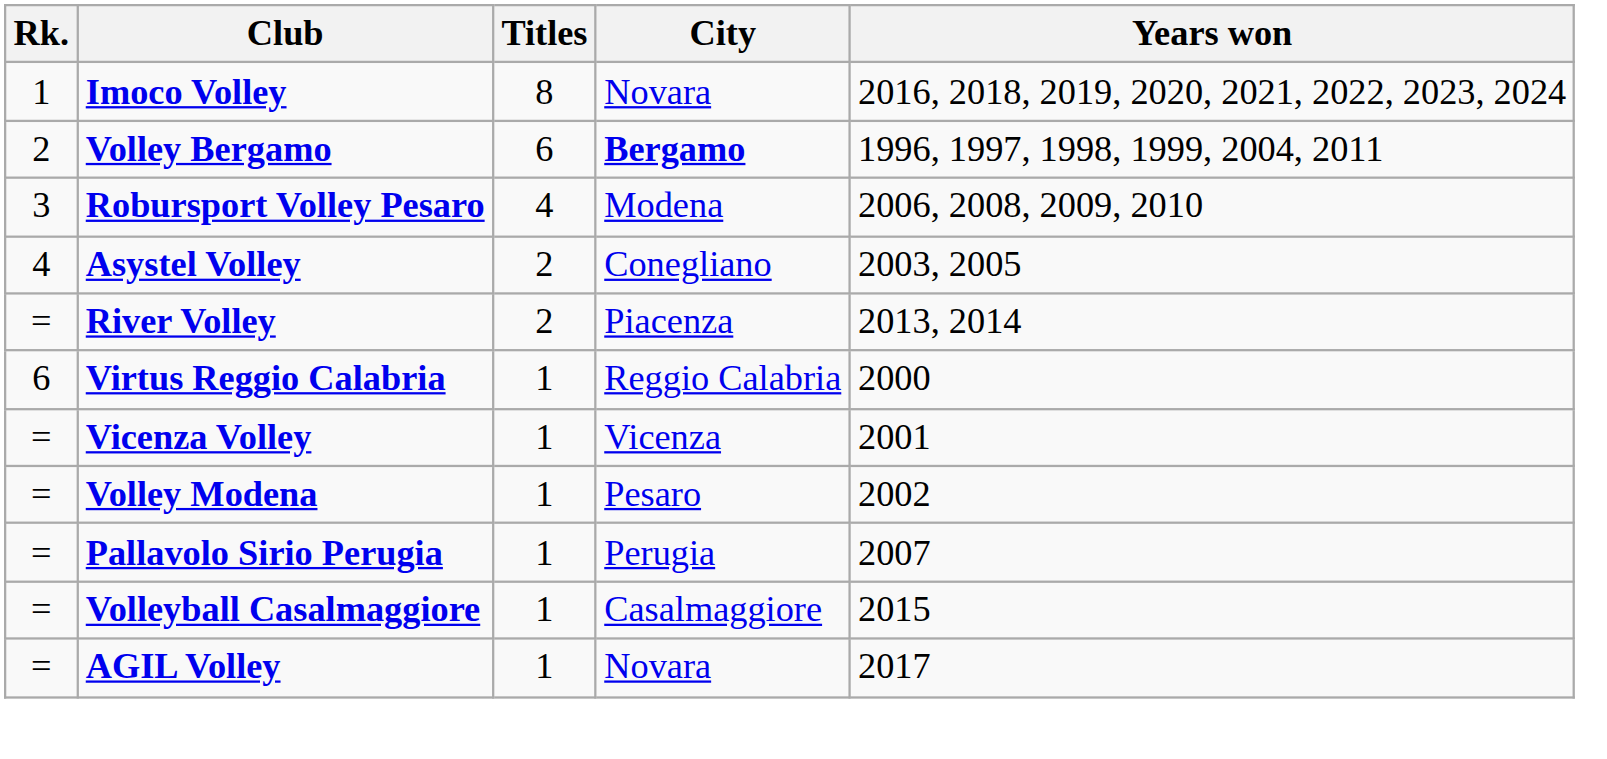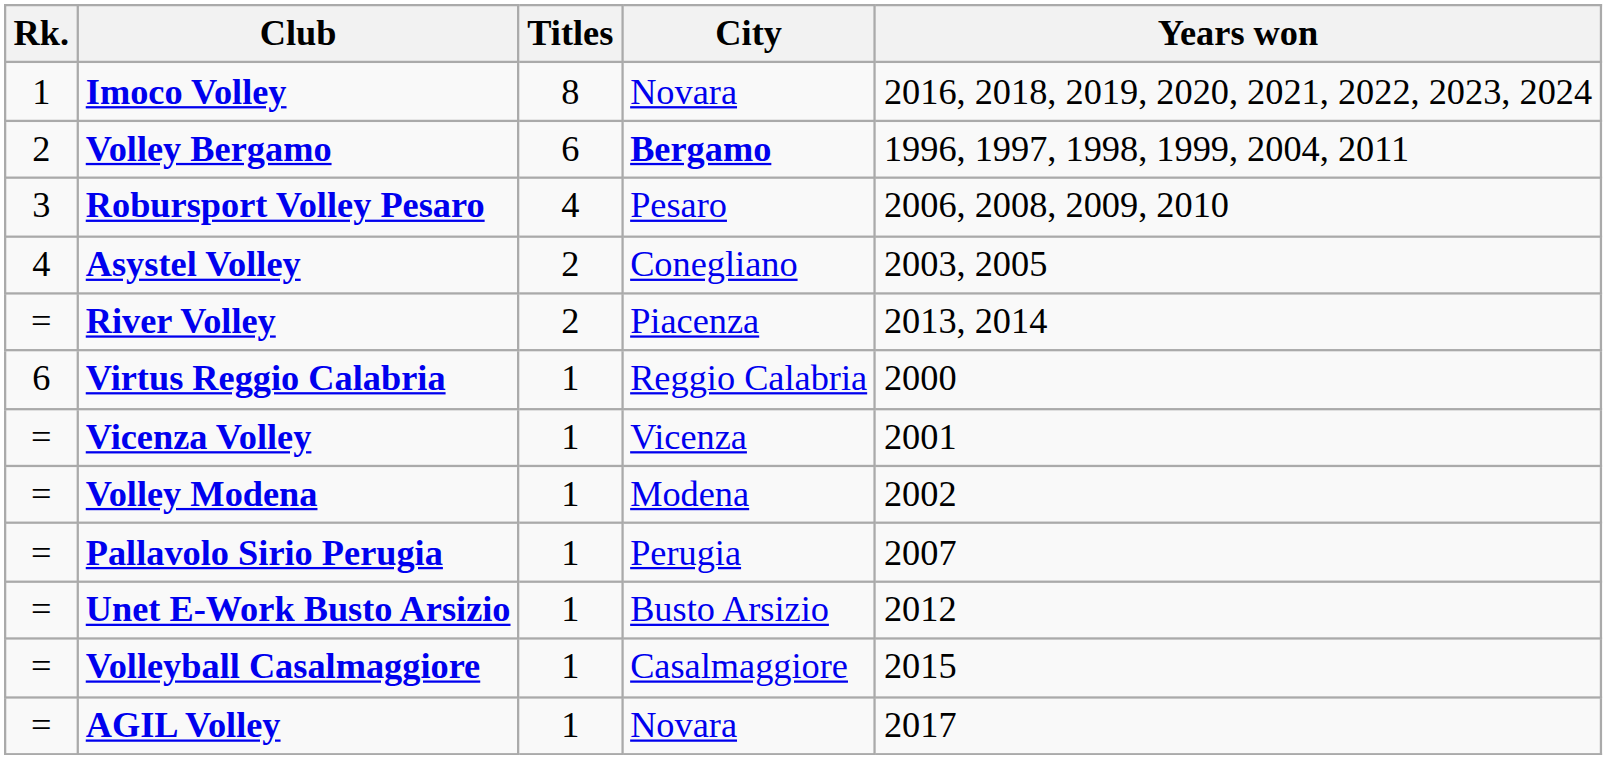Robursport Volley Pesaro | City: Modena -> Pesaro
Volley Modena | City: Pesaro -> Modena
+ row: = | Unet E-Work Busto Arsizio | 1 | Busto Arsizio | 2012
